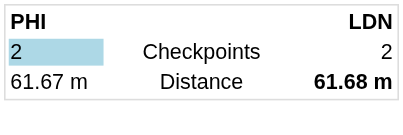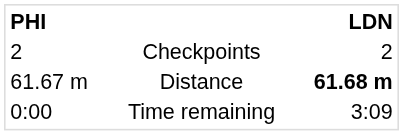Checkpoints | PHI: lightblue background -> no background
+ row: 0:00 | Time remaining | 3:09
